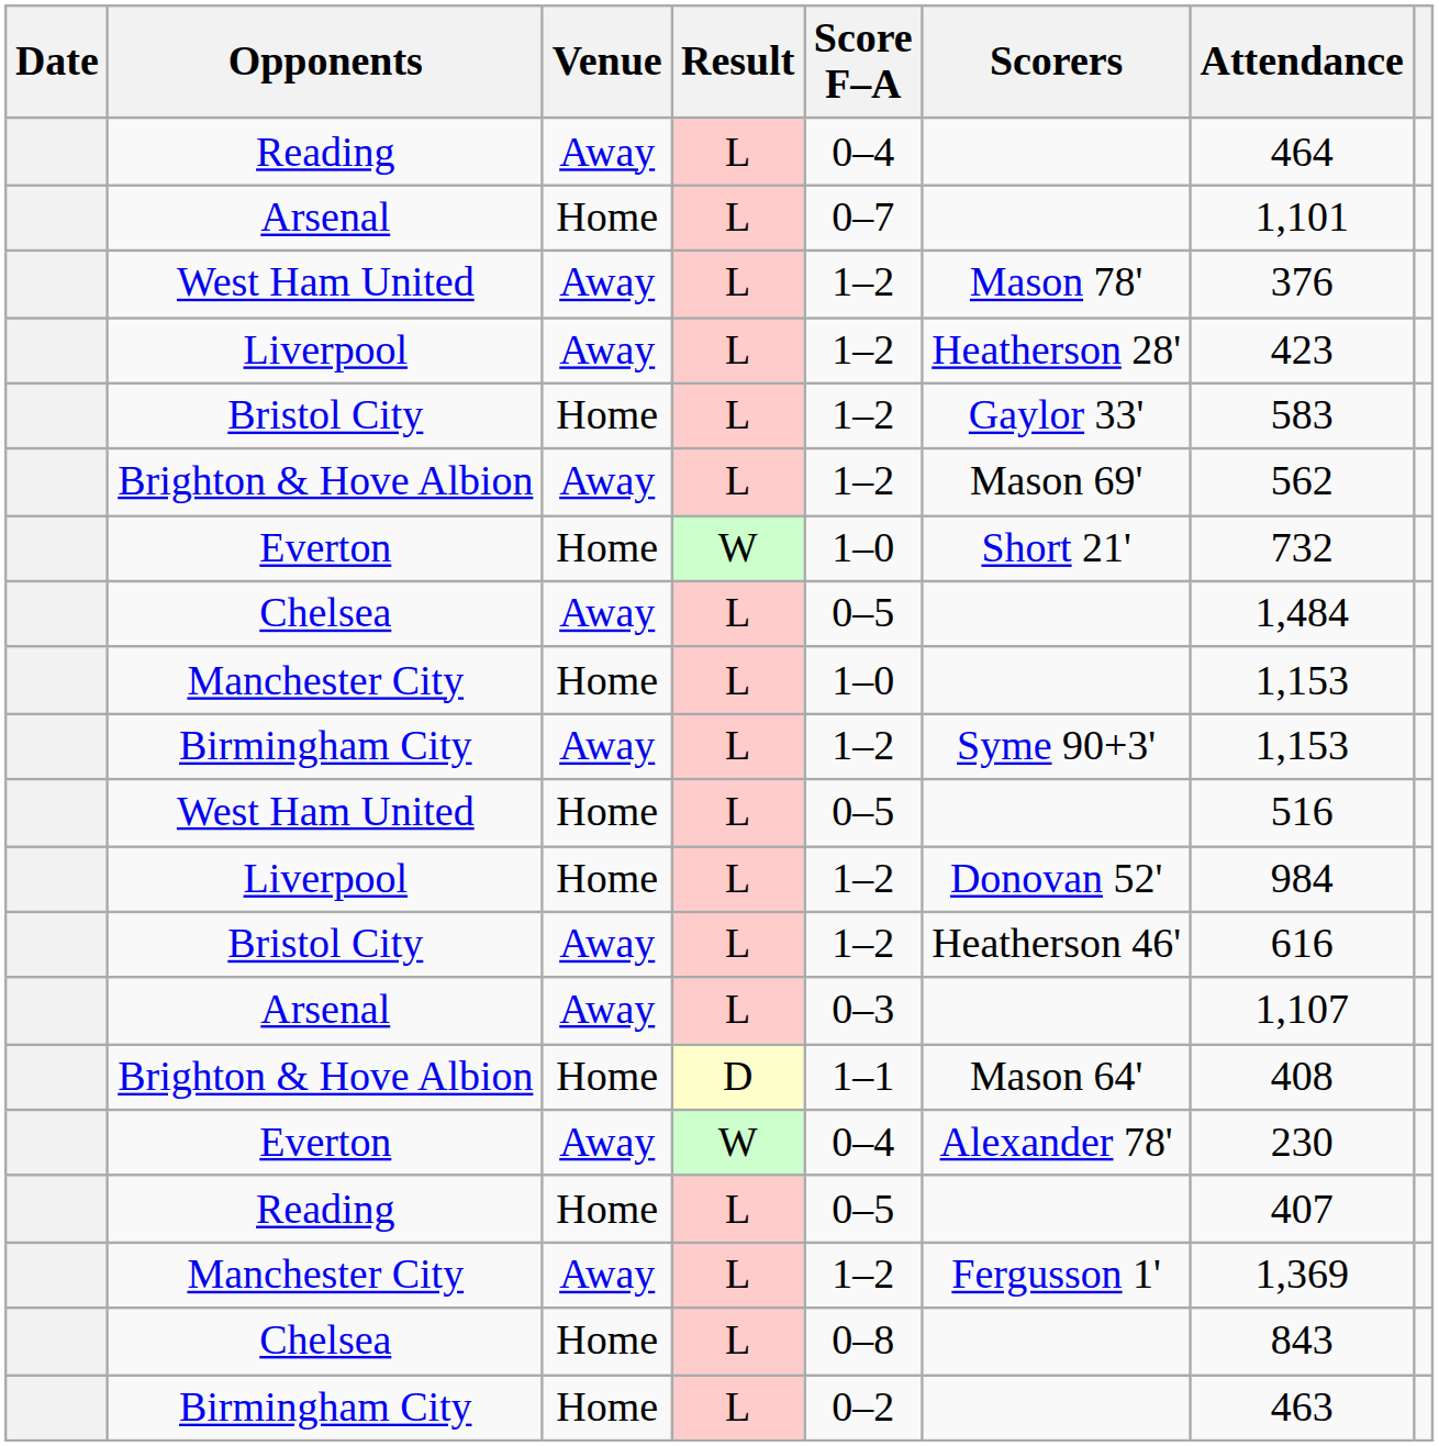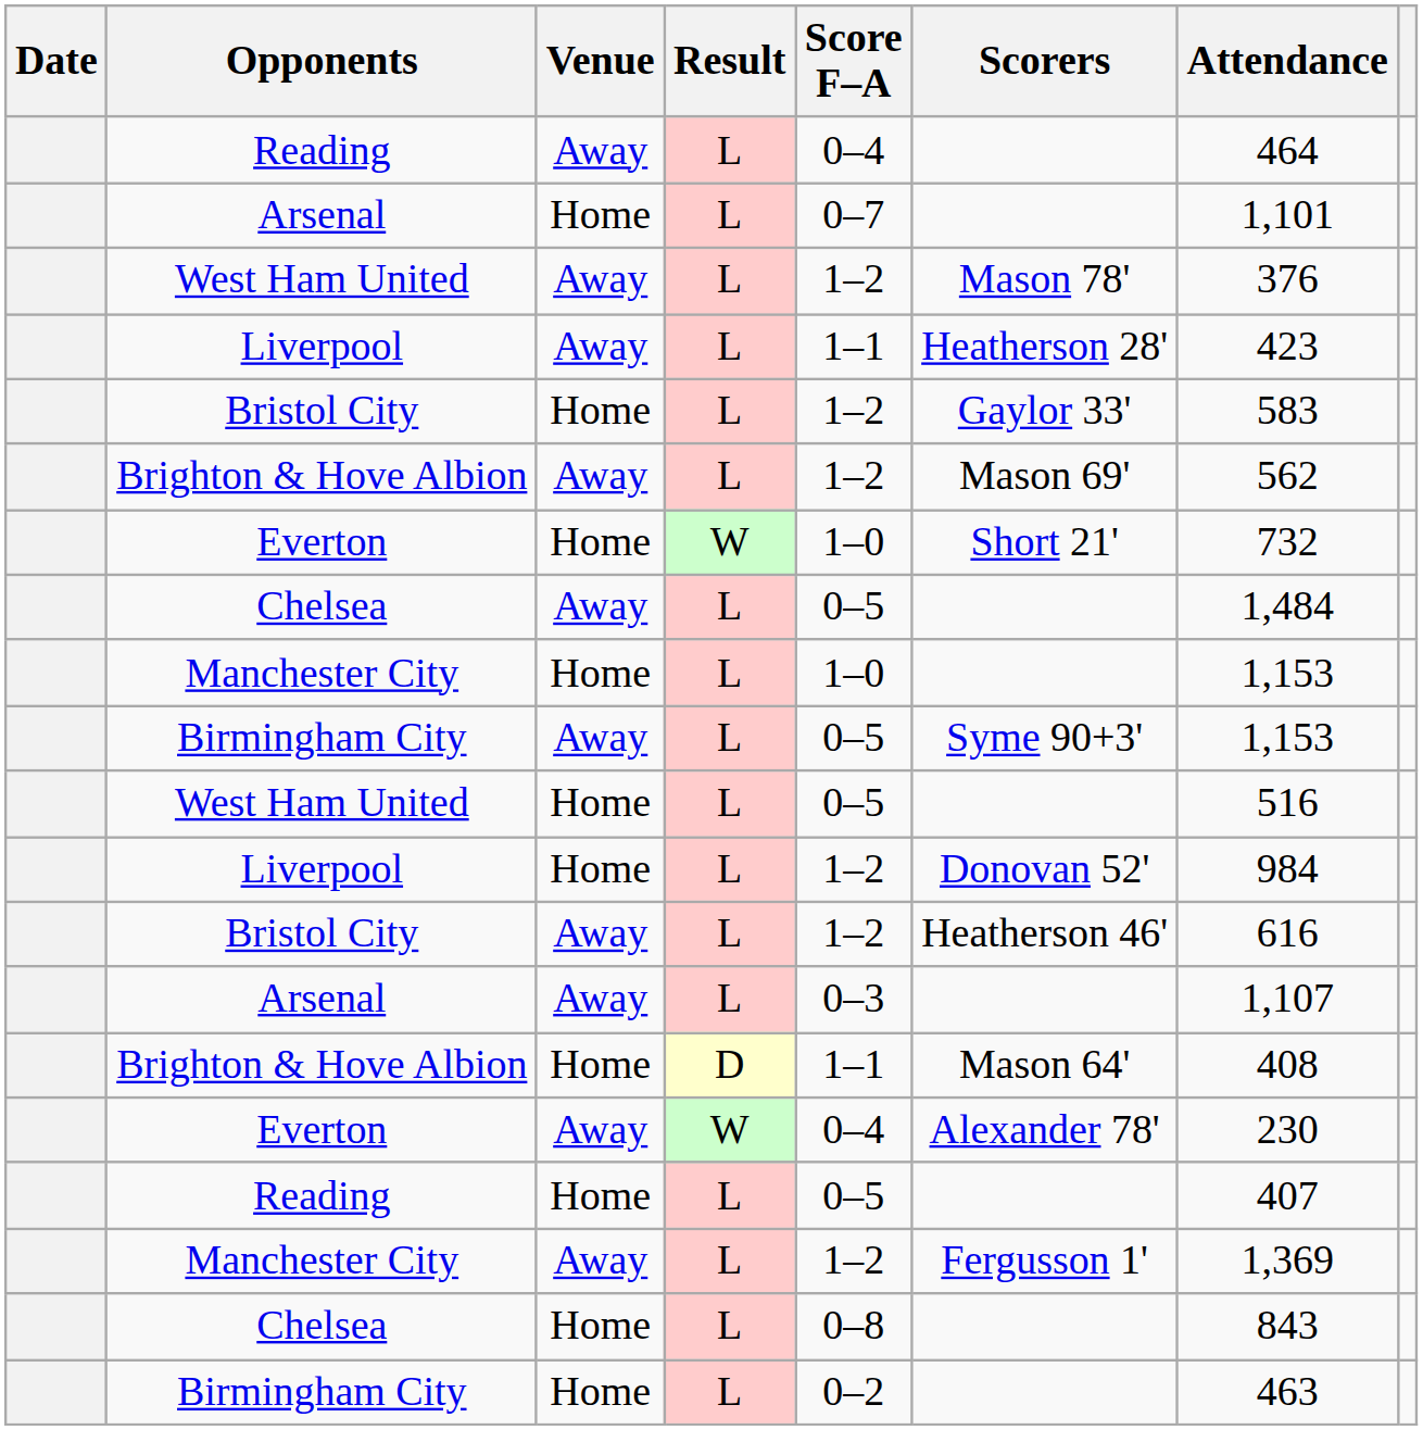Liverpool / Away | Score F–A: 1–2 -> 1–1
Birmingham City / Away | Score F–A: 1–2 -> 0–5
